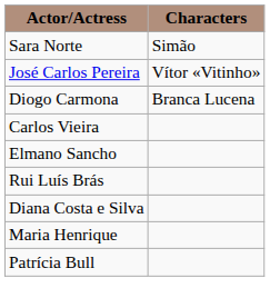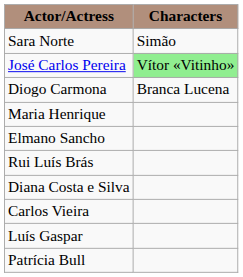José Carlos Pereira | Characters: no background -> lightgreen background
rows swapped: Carlos Vieira <-> Maria Henrique
+ row: Luís Gaspar
